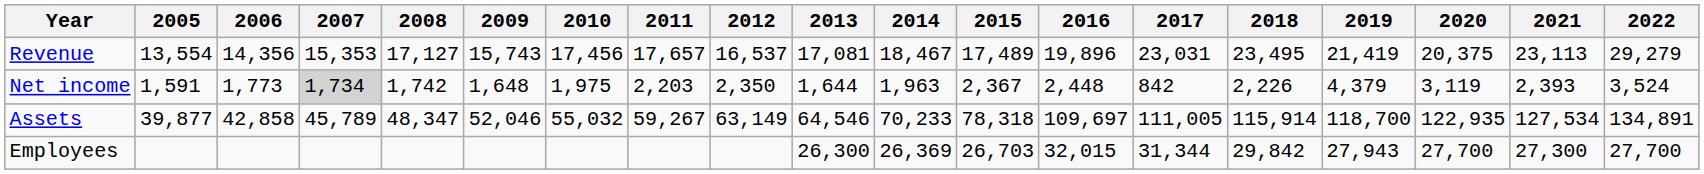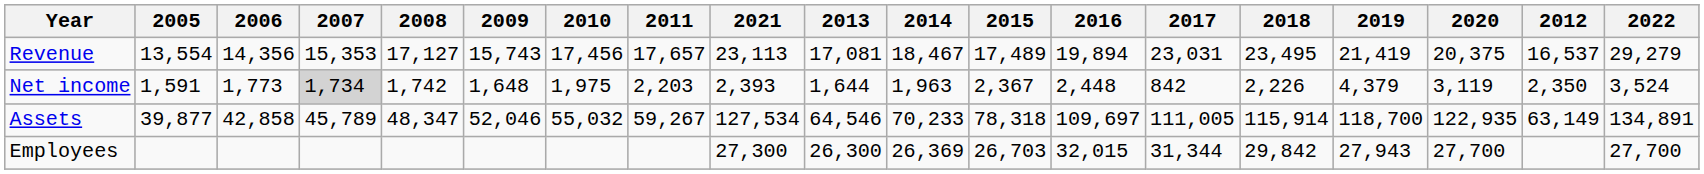columns swapped: 2012 <-> 2021
Revenue | 2016: 19,896 -> 19,894
